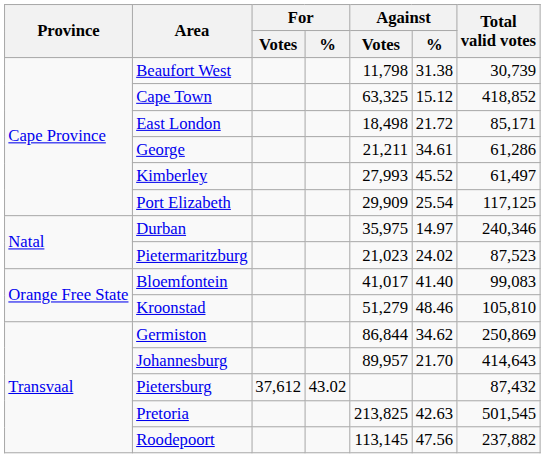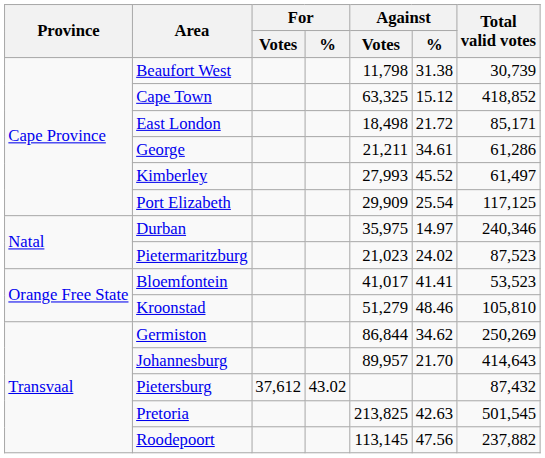Bloemfontein | Against / %: 41.40 -> 41.41
Bloemfontein | Total valid votes: 99,083 -> 53,523
Germiston | Total valid votes: 250,869 -> 250,269
